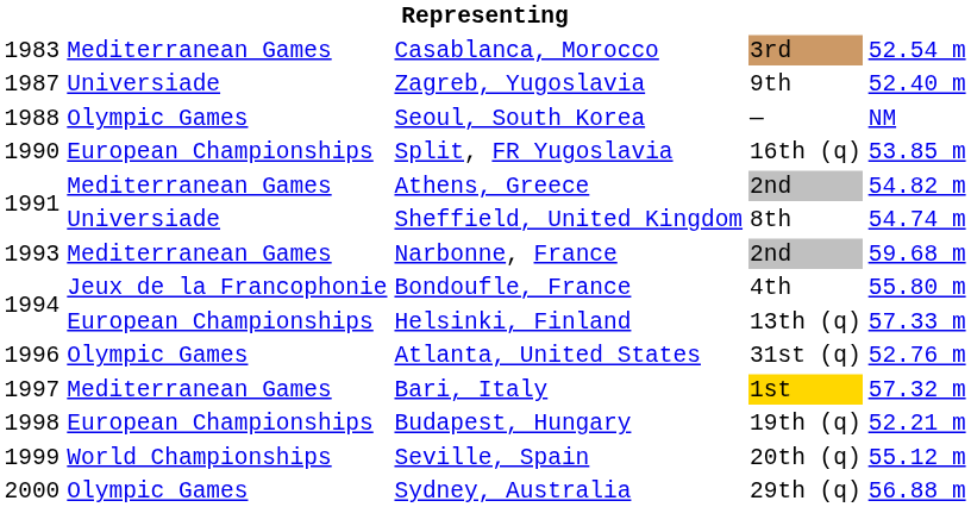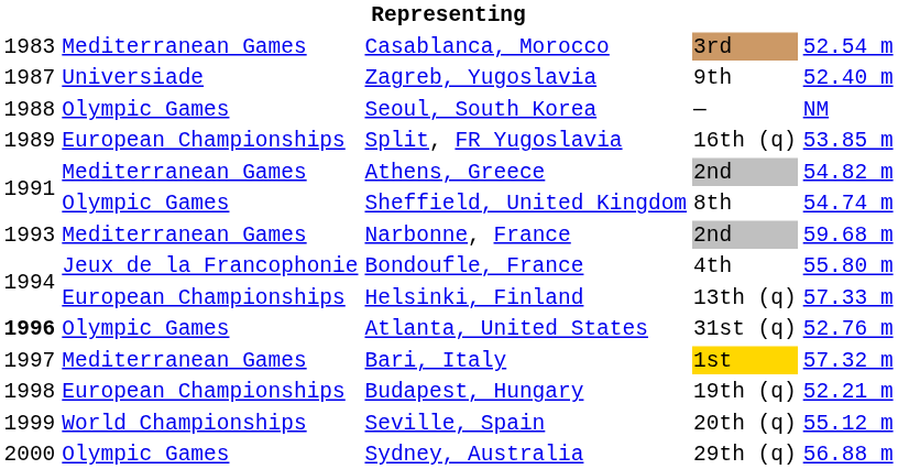Split, FR Yugoslavia | column 1: 1990 -> 1989
Sheffield, United Kingdom | column 2: Universiade -> Olympic Games
Atlanta, United States | column 1: normal -> bold
